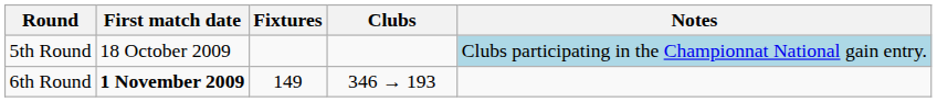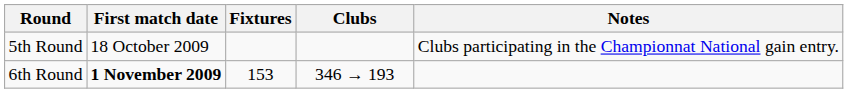5th Round | Notes: lightblue background -> no background
6th Round | Fixtures: 149 -> 153
